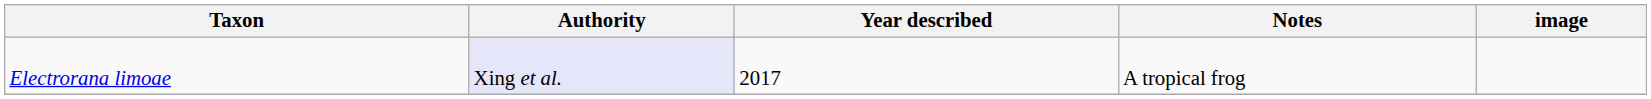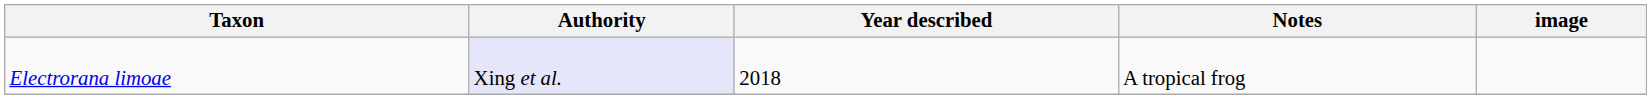Electrorana limoae | Year described: 2017 -> 2018
